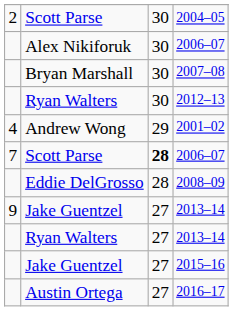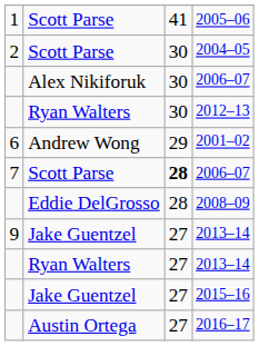+ row: 1 | Scott Parse | 41 | 2005–06
- row: Bryan Marshall | 30 | 2007–08
2001–02 | column 1: 4 -> 6
